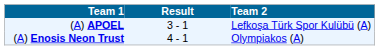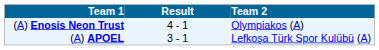rows swapped: (A) APOEL <-> (A) Enosis Neon Trust
